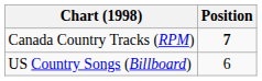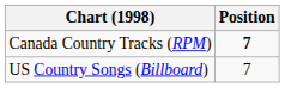US Country Songs (Billboard) | Position: 6 -> 7
